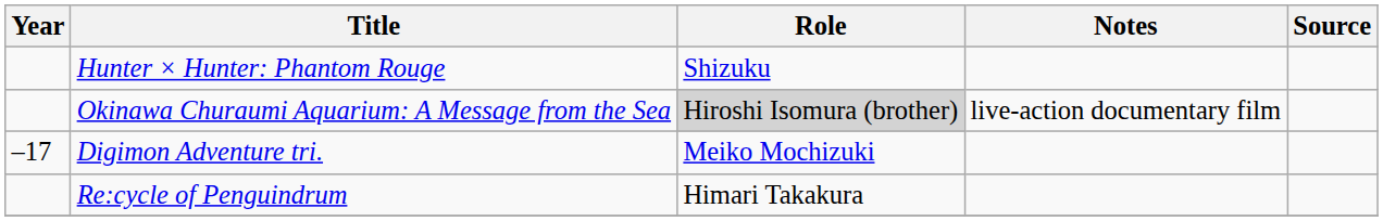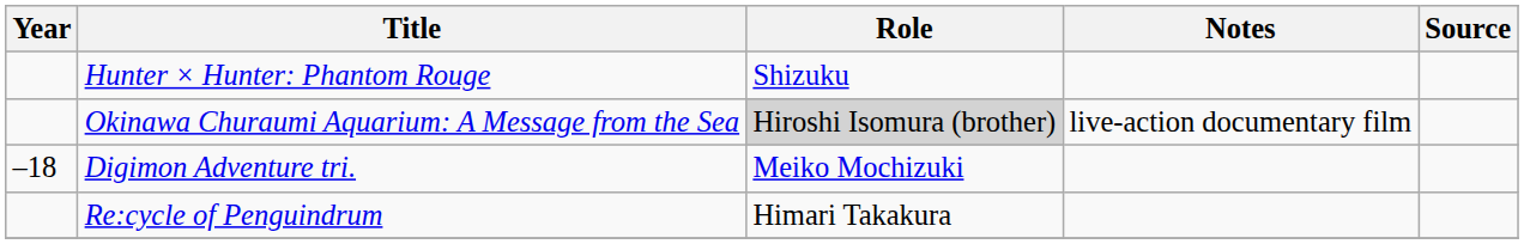Digimon Adventure tri. | Year: –17 -> –18
